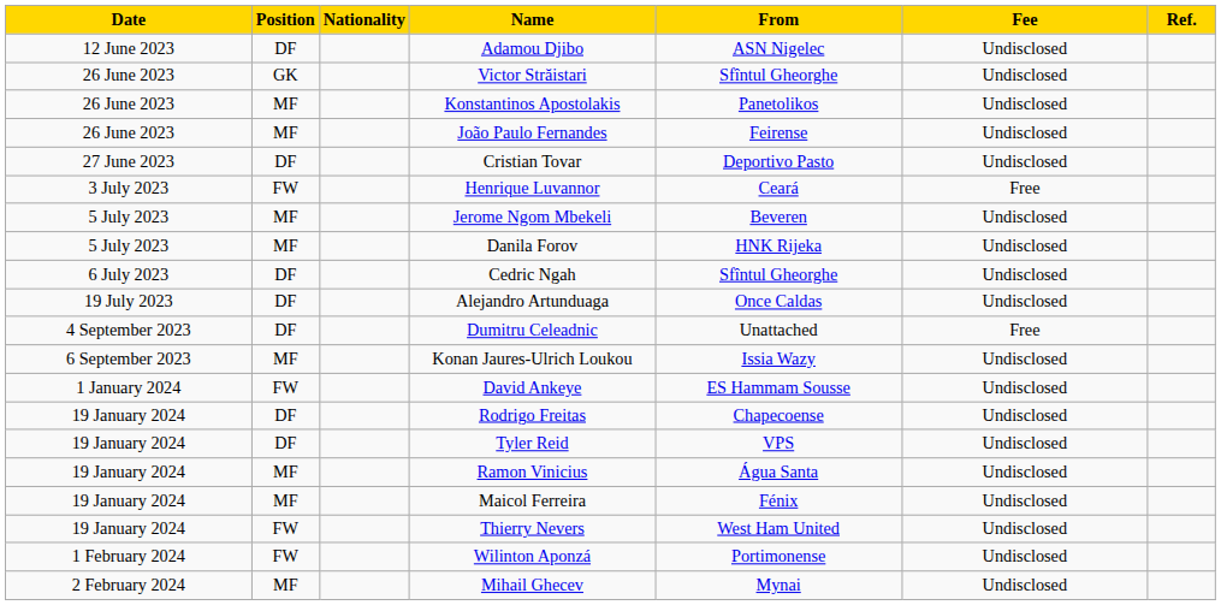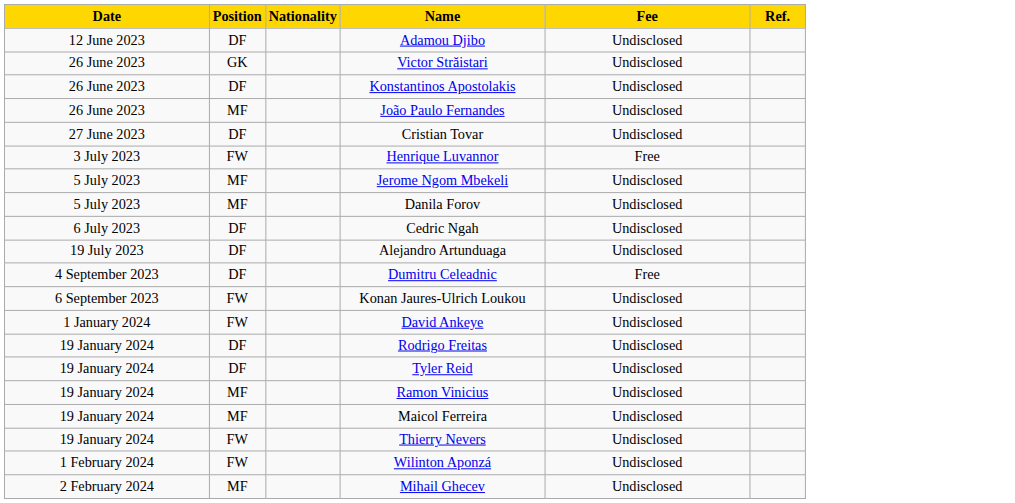- column: From | ASN Nigelec | Sfîntul Gheorghe | Panetolikos | Feirense | Deportivo Pasto | Ceará | Beveren | HNK Rijeka | Sfîntul Gheorghe | Once Caldas | Unattached | Issia Wazy | ES Hammam Sousse | Chapecoense | VPS | Água Santa | Fénix | West Ham United | Portimonense | Mynai
Konstantinos Apostolakis | Position: MF -> DF
Konan Jaures-Ulrich Loukou | Position: MF -> FW
